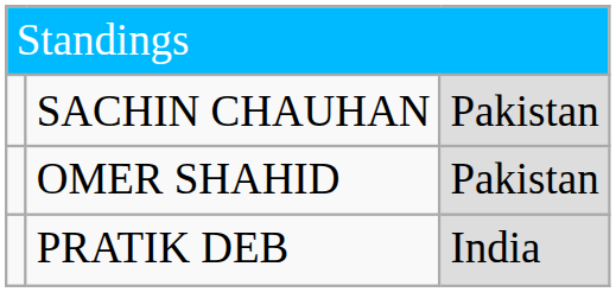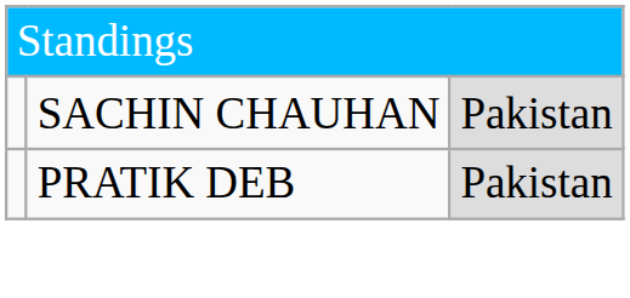- row: OMER SHAHID | Pakistan
PRATIK DEB | column 3: India -> Pakistan
